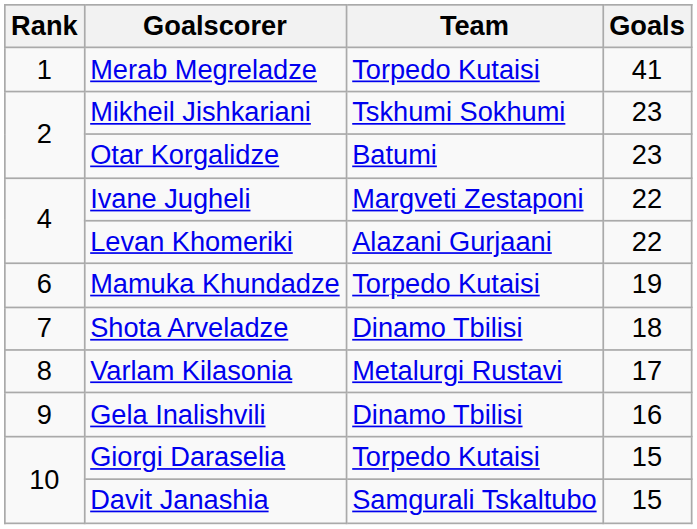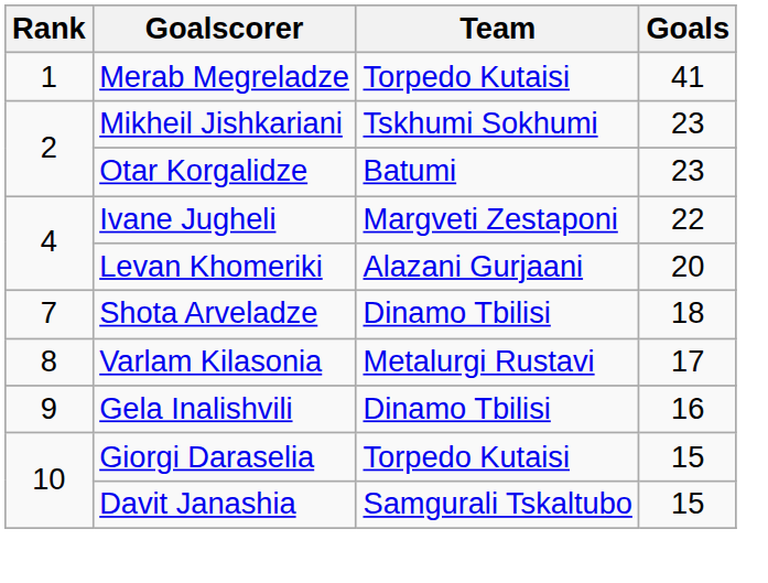Levan Khomeriki | Goals: 22 -> 20
- row: 6 | Mamuka Khundadze | Torpedo Kutaisi | 19
